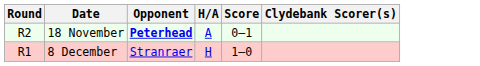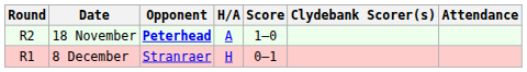+ column: Attendance
18 November | Score: 0–1 -> 1–0
8 December | Score: 1–0 -> 0–1
